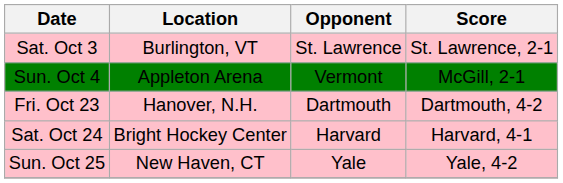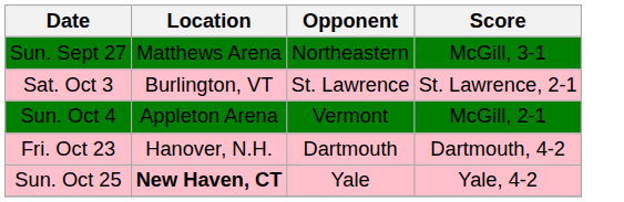+ row: Sun. Sept 27 | Matthews Arena | Northeastern | McGill, 3-1
- row: Sat. Oct 24 | Bright Hockey Center | Harvard | Harvard, 4-1
Sun. Oct 25 | Location: normal -> bold
